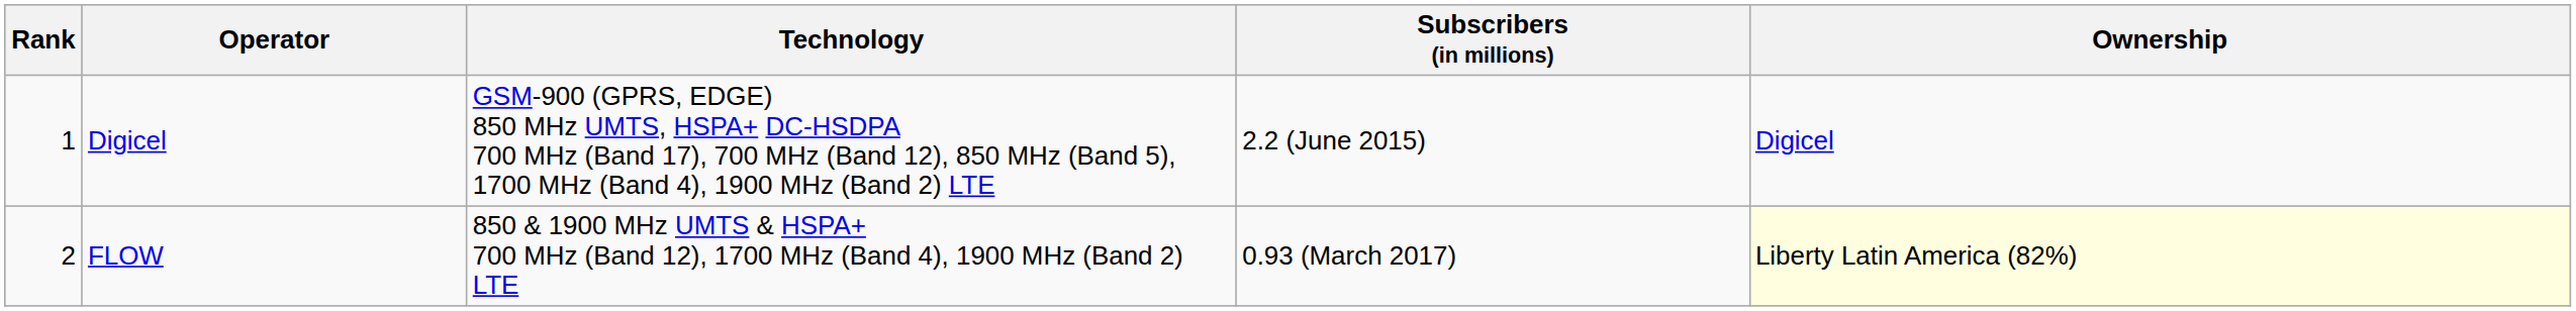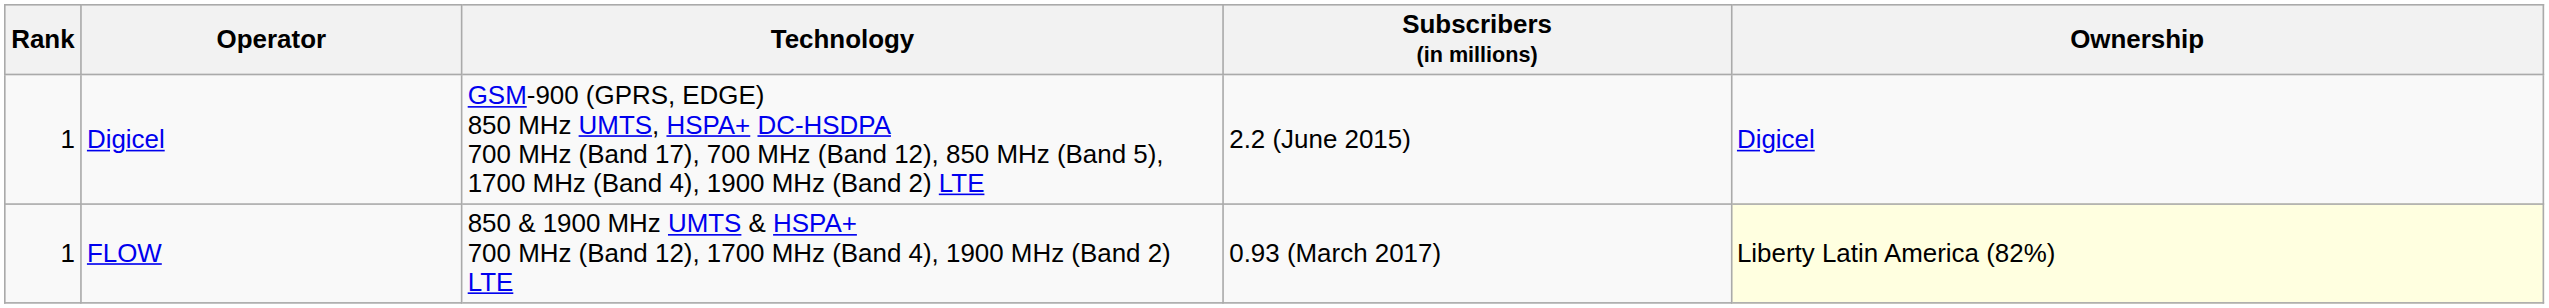FLOW | Rank: 2 -> 1
